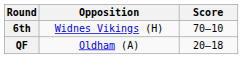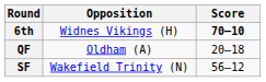6th | Score: normal -> bold
+ row: SF | Wakefield Trinity (N) | 56–12
